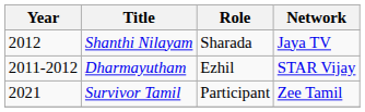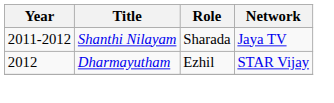Shanthi Nilayam | Year: 2012 -> 2011-2012
Dharmayutham | Year: 2011-2012 -> 2012
- row: 2021 | Survivor Tamil | Participant | Zee Tamil
